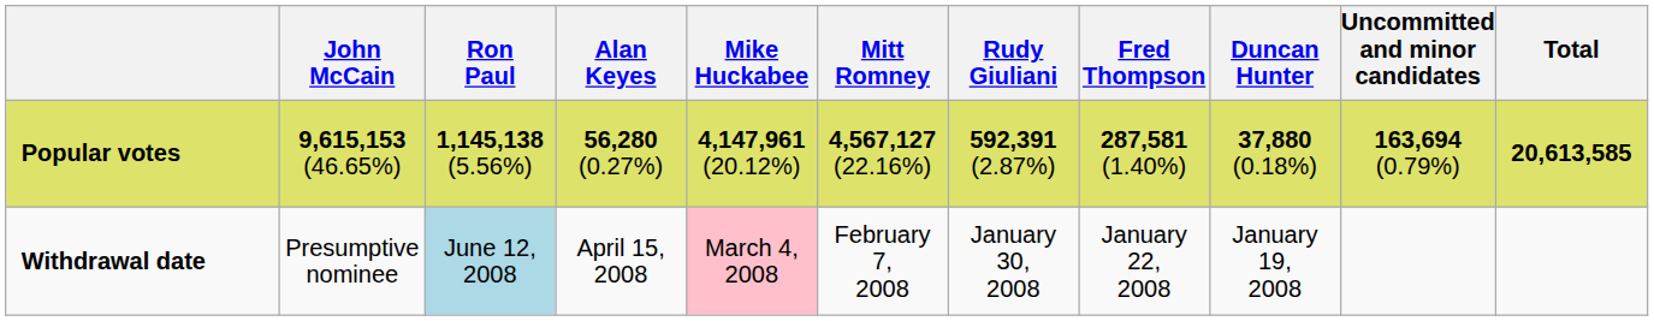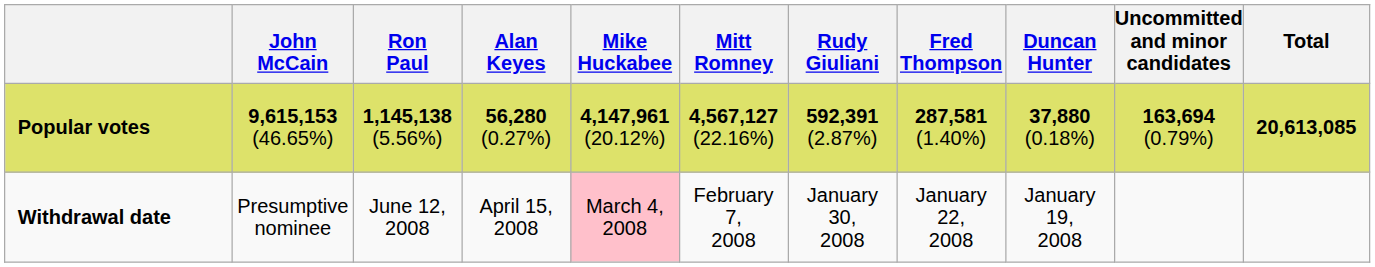Popular votes | Total: 20,613,585 -> 20,613,085
Withdrawal date | Ron Paul: lightblue background -> no background
